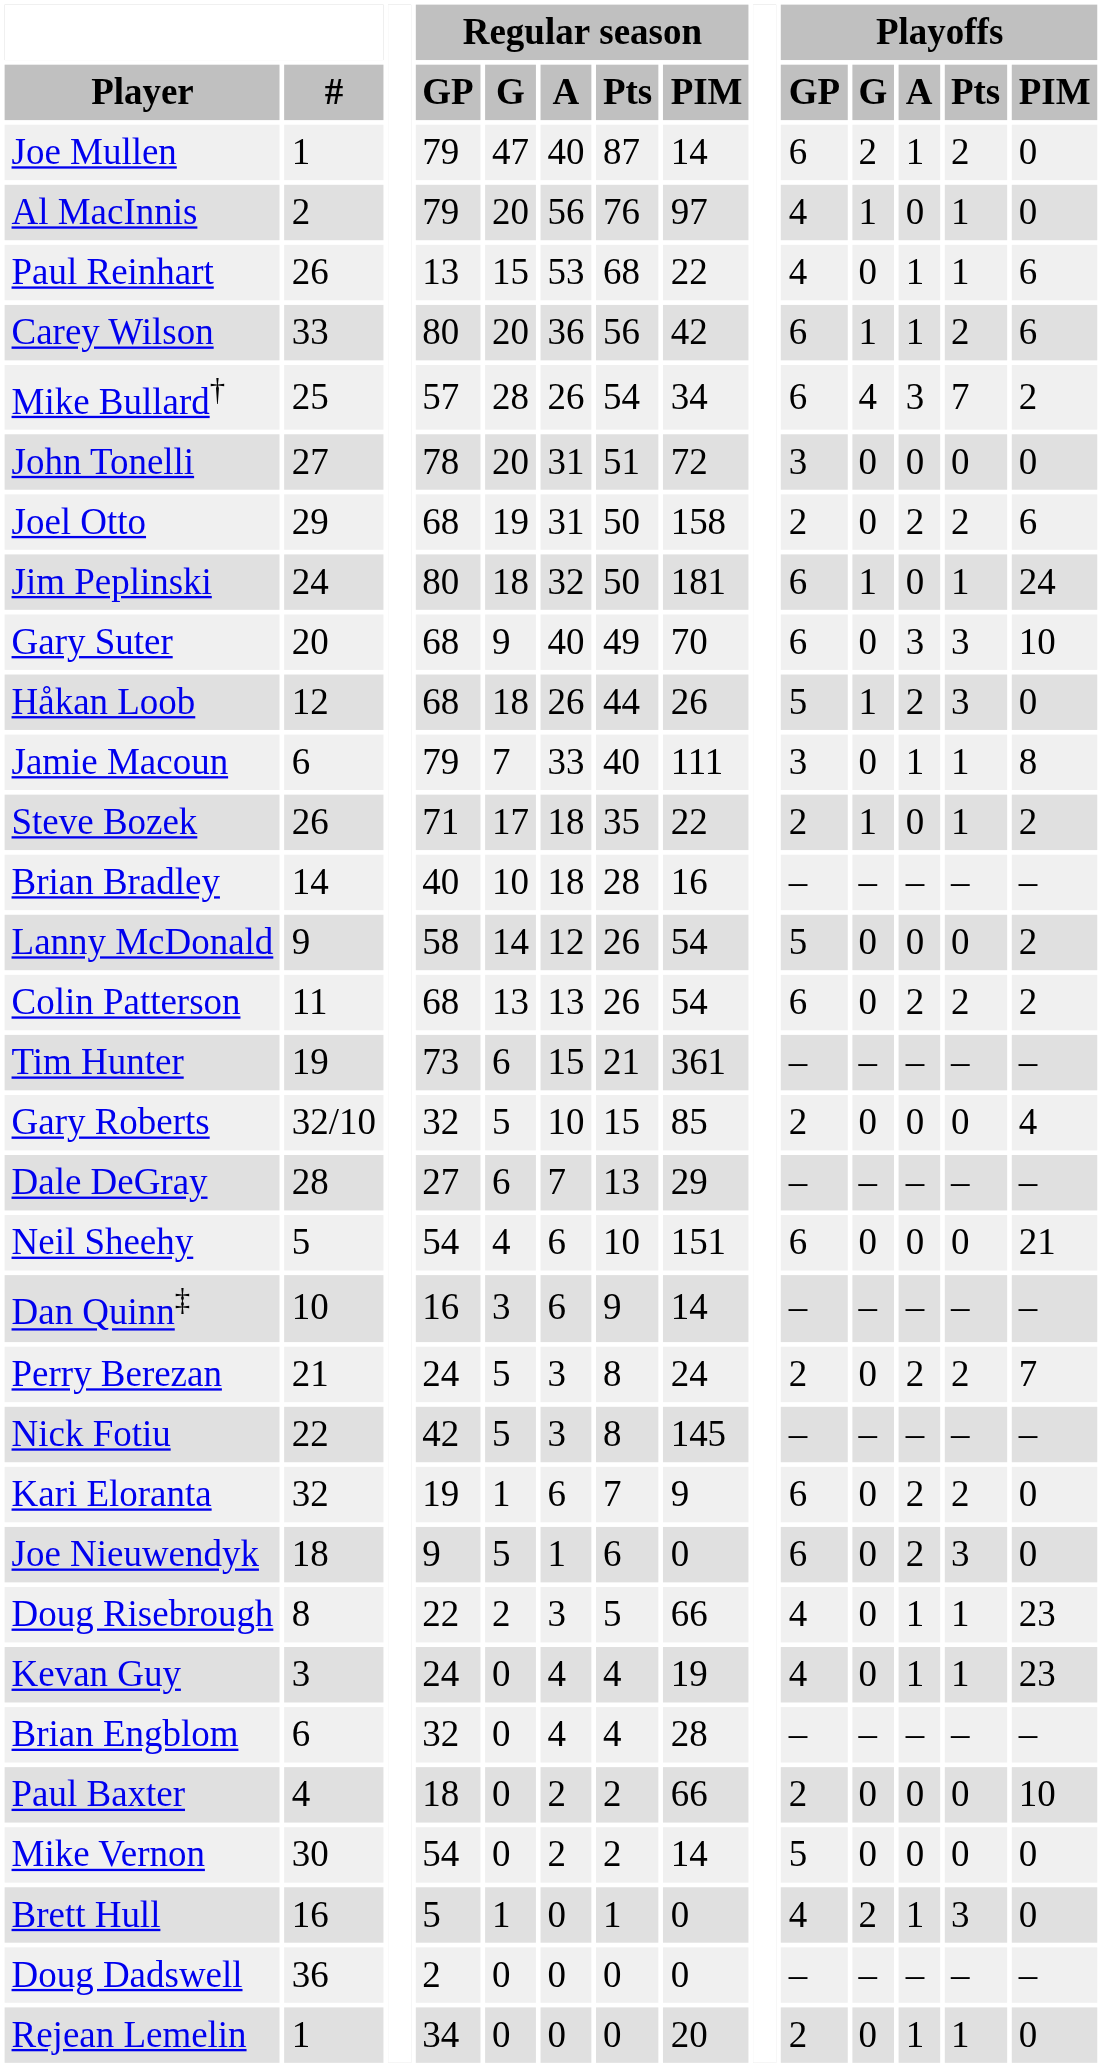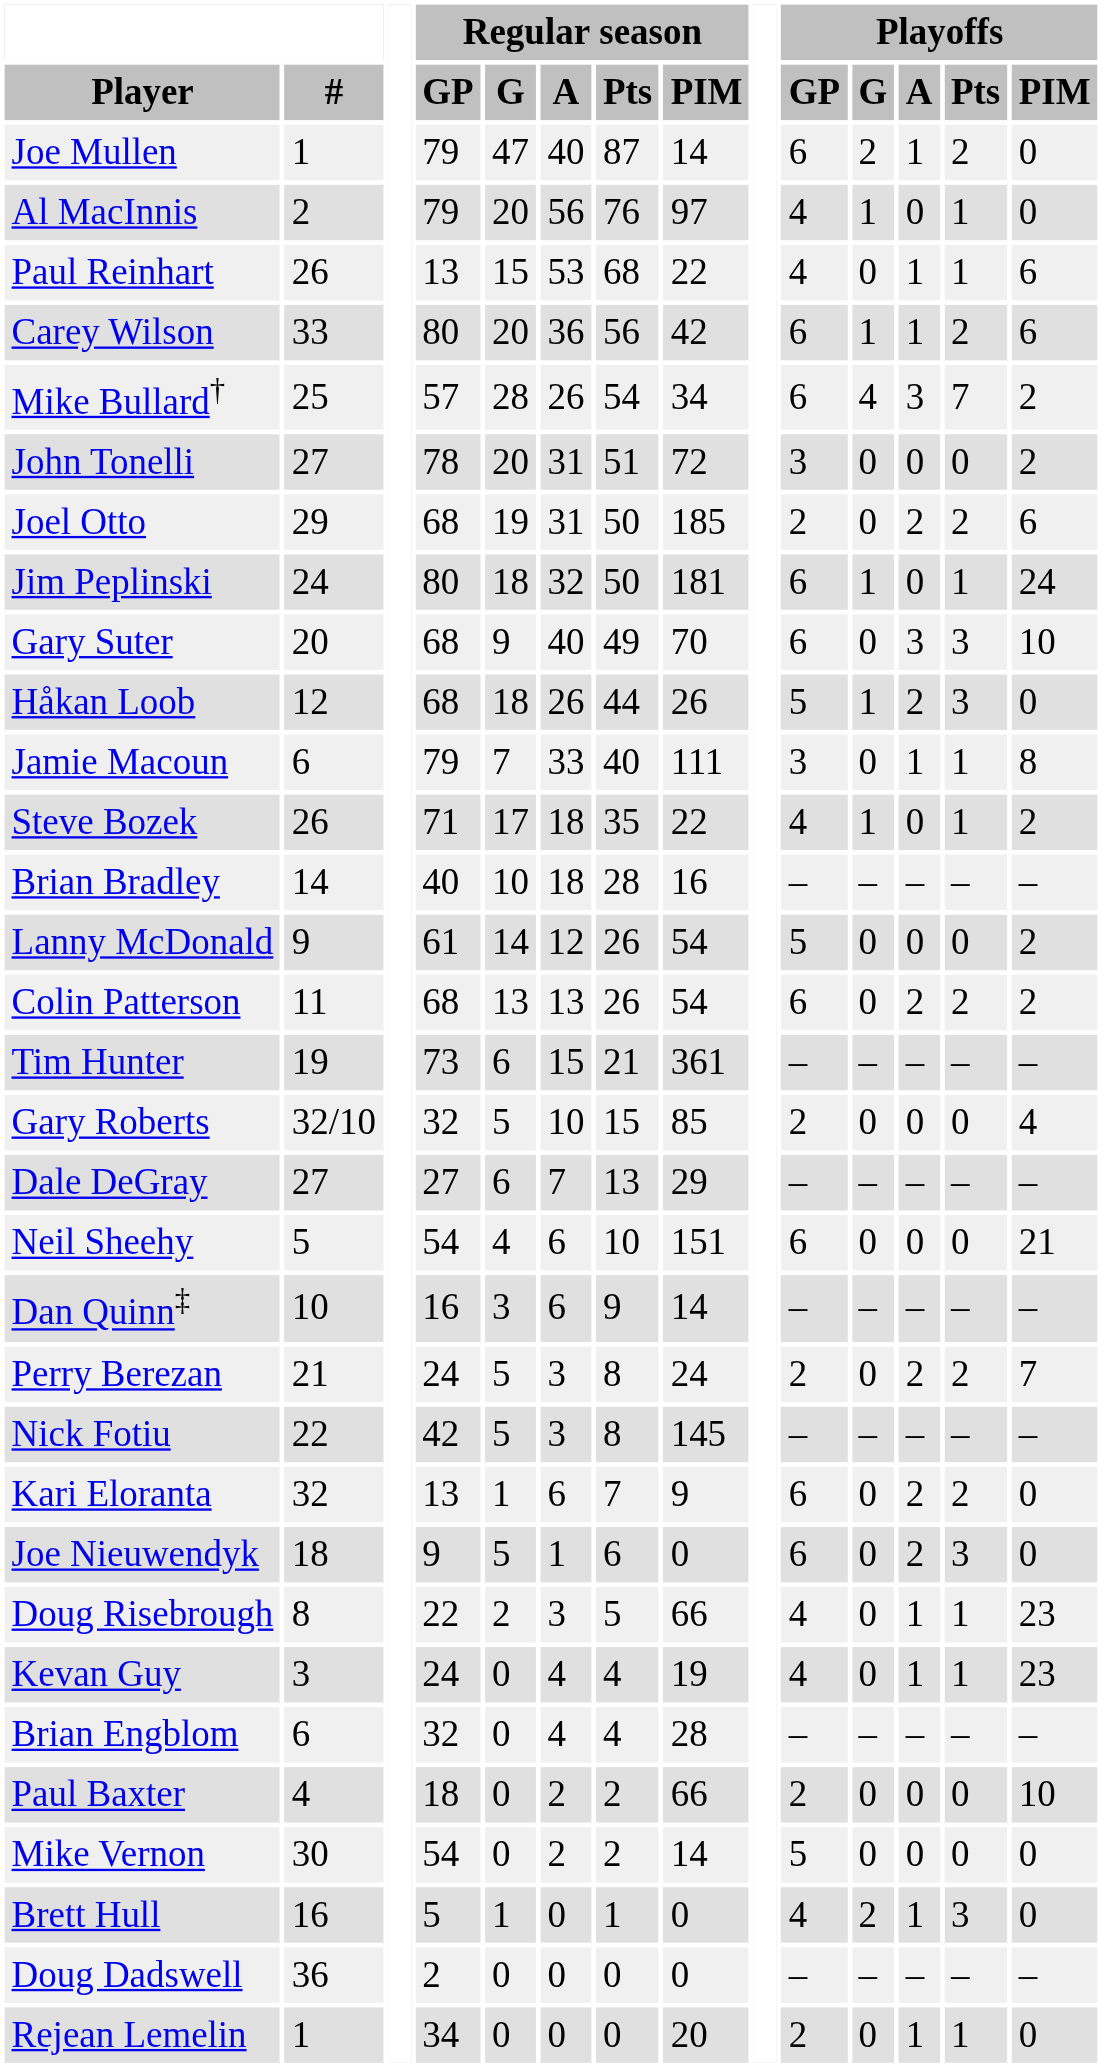John Tonelli | Playoffs / PIM: 0 -> 2
Joel Otto | Regular season / PIM: 158 -> 185
Steve Bozek | Playoffs / GP: 2 -> 4
Lanny McDonald | Regular season / GP: 58 -> 61
Dale DeGray | #: 28 -> 27
Kari Eloranta | Regular season / GP: 19 -> 13
